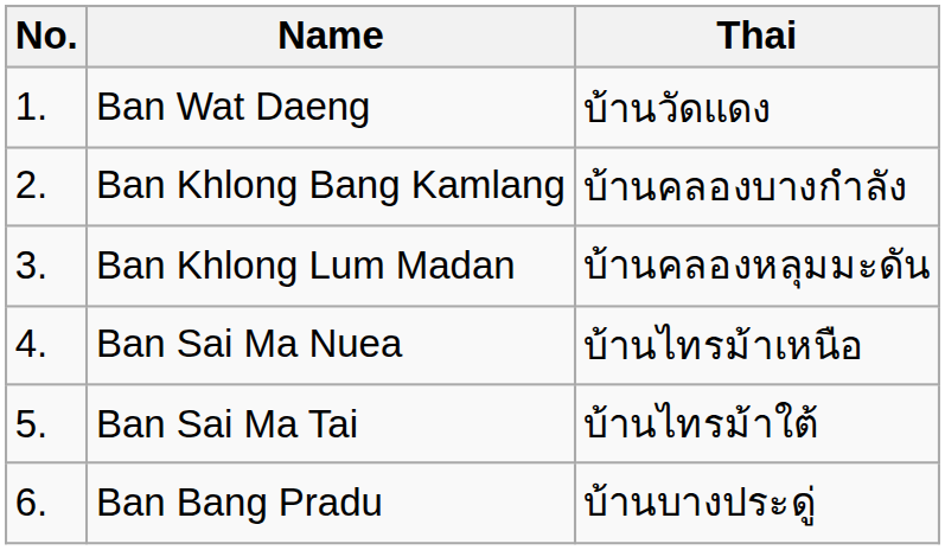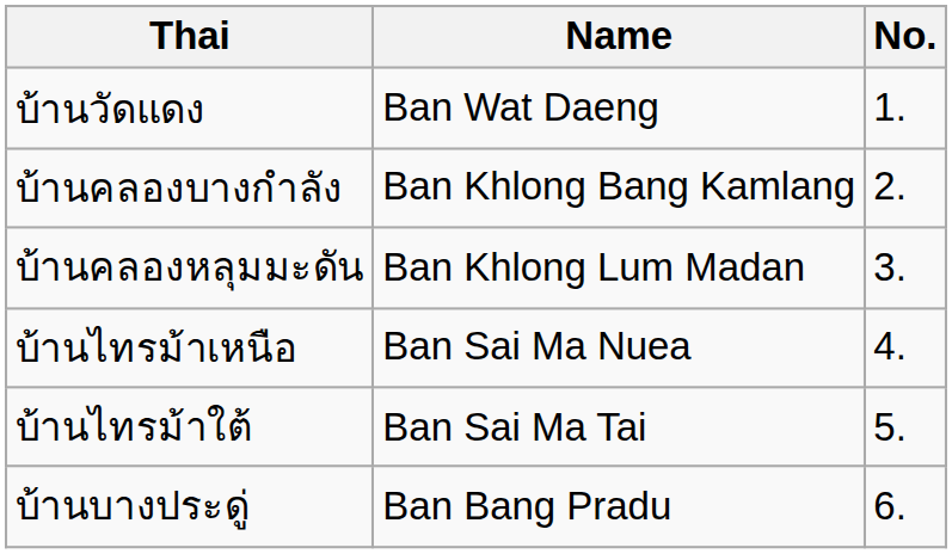columns swapped: No. <-> Thai
